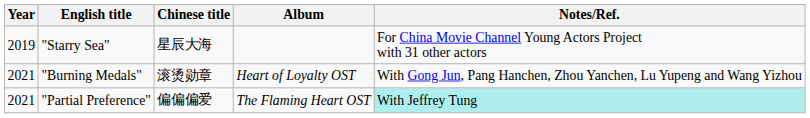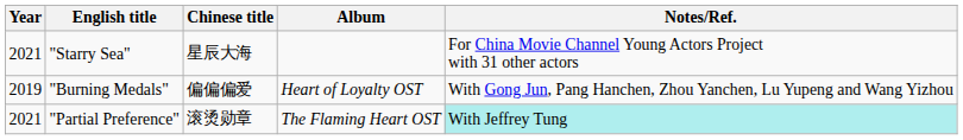"Starry Sea" | Year: 2019 -> 2021
"Burning Medals" | Year: 2021 -> 2019
"Burning Medals" | Chinese title: 滚烫勋章 -> 偏偏偏爱
"Partial Preference" | Chinese title: 偏偏偏爱 -> 滚烫勋章
